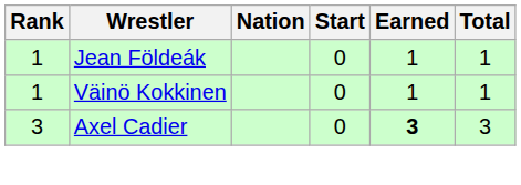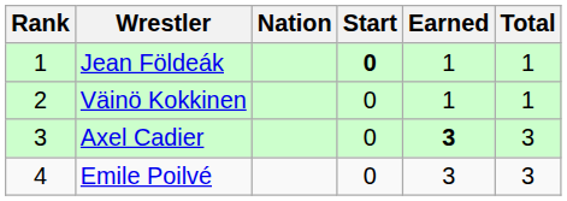Jean Földeák | Start: normal -> bold
Väinö Kokkinen | Rank: 1 -> 2
+ row: 4 | Emile Poilvé | 0 | 3 | 3
